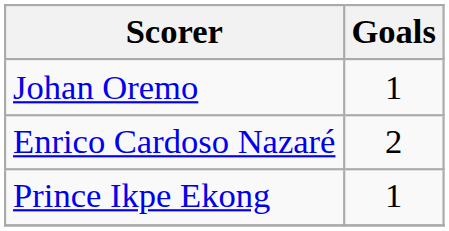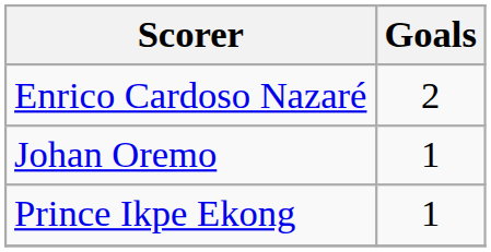rows swapped: Enrico Cardoso Nazaré <-> Johan Oremo
